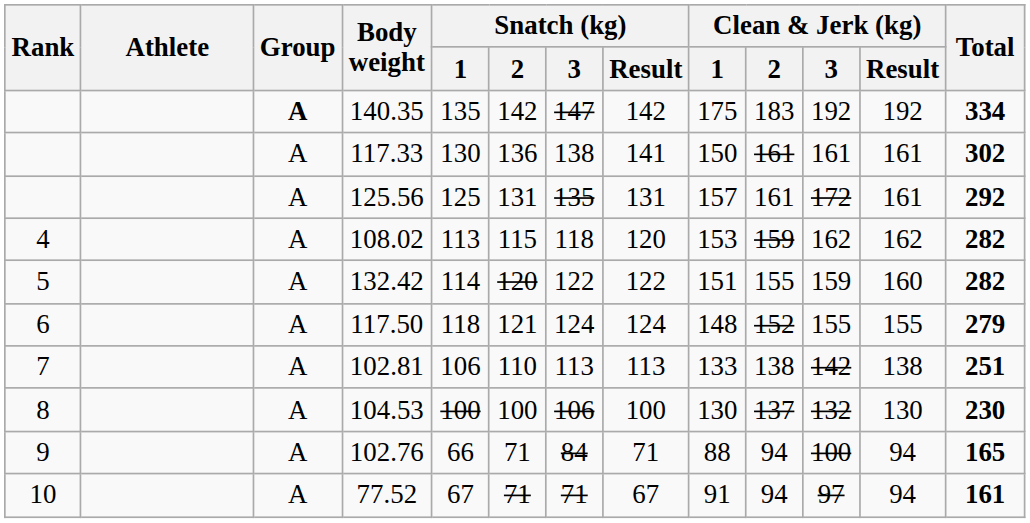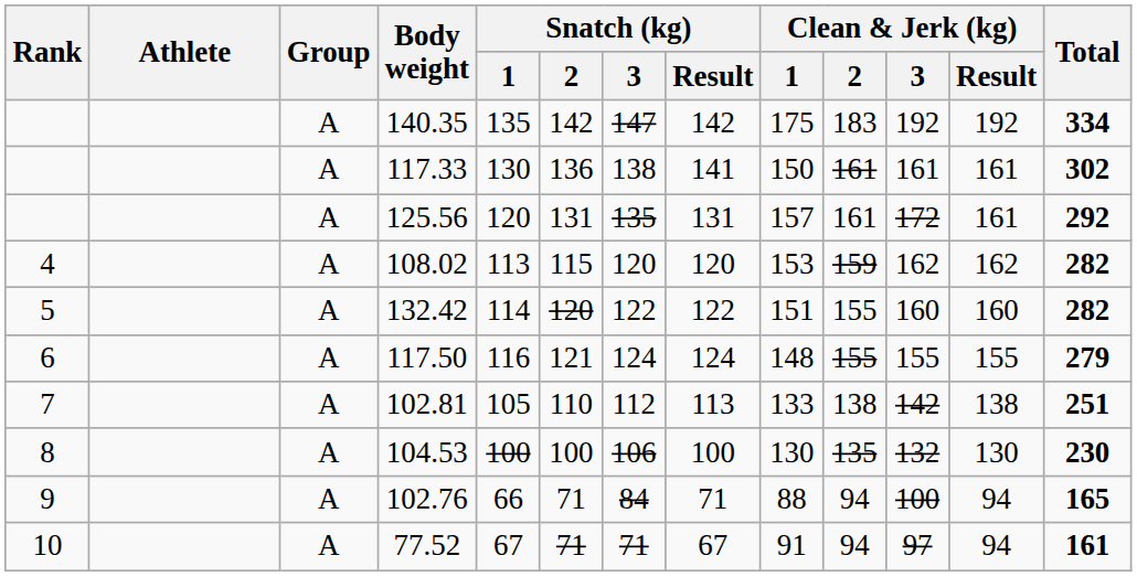140.35 | Group: bold -> normal
125.56 | Snatch (kg) / 1: 125 -> 120
108.02 | Snatch (kg) / 3: 118 -> 120
132.42 | Clean & Jerk (kg) / 3: 159 -> 160
117.50 | Snatch (kg) / 1: 118 -> 116
117.50 | Clean & Jerk (kg) / 2: 152 -> 155
102.81 | Snatch (kg) / 1: 106 -> 105
102.81 | Snatch (kg) / 3: 113 -> 112
104.53 | Clean & Jerk (kg) / 2: 137 -> 135
